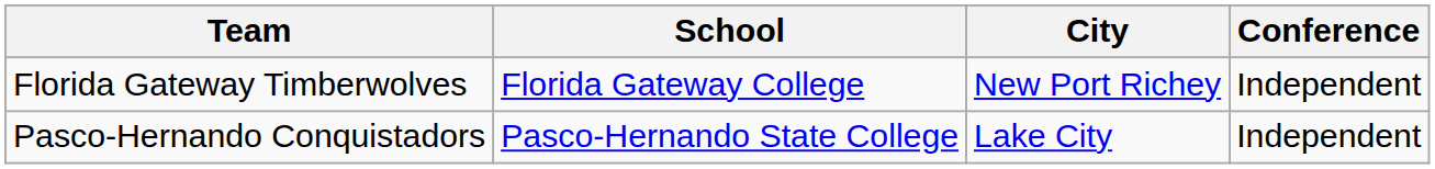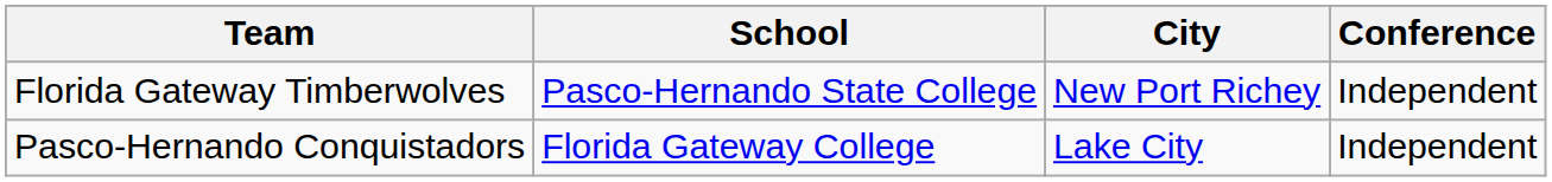Florida Gateway Timberwolves | School: Florida Gateway College -> Pasco-Hernando State College
Pasco-Hernando Conquistadors | School: Pasco-Hernando State College -> Florida Gateway College
